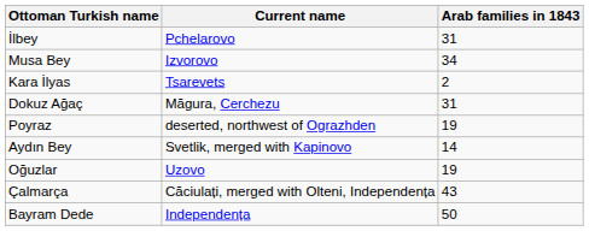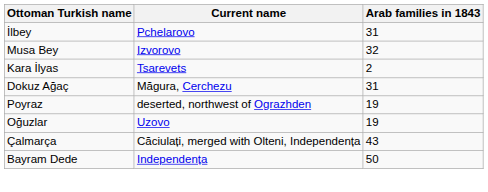Musa Bey | Arab families in 1843: 34 -> 32
- row: Aydın Bey | Svetlik, merged with Kapinovo | 14
